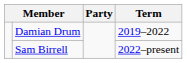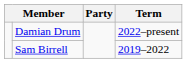Damian Drum | Term: 2019–2022 -> 2022–present
Sam Birrell | Term: 2022–present -> 2019–2022
